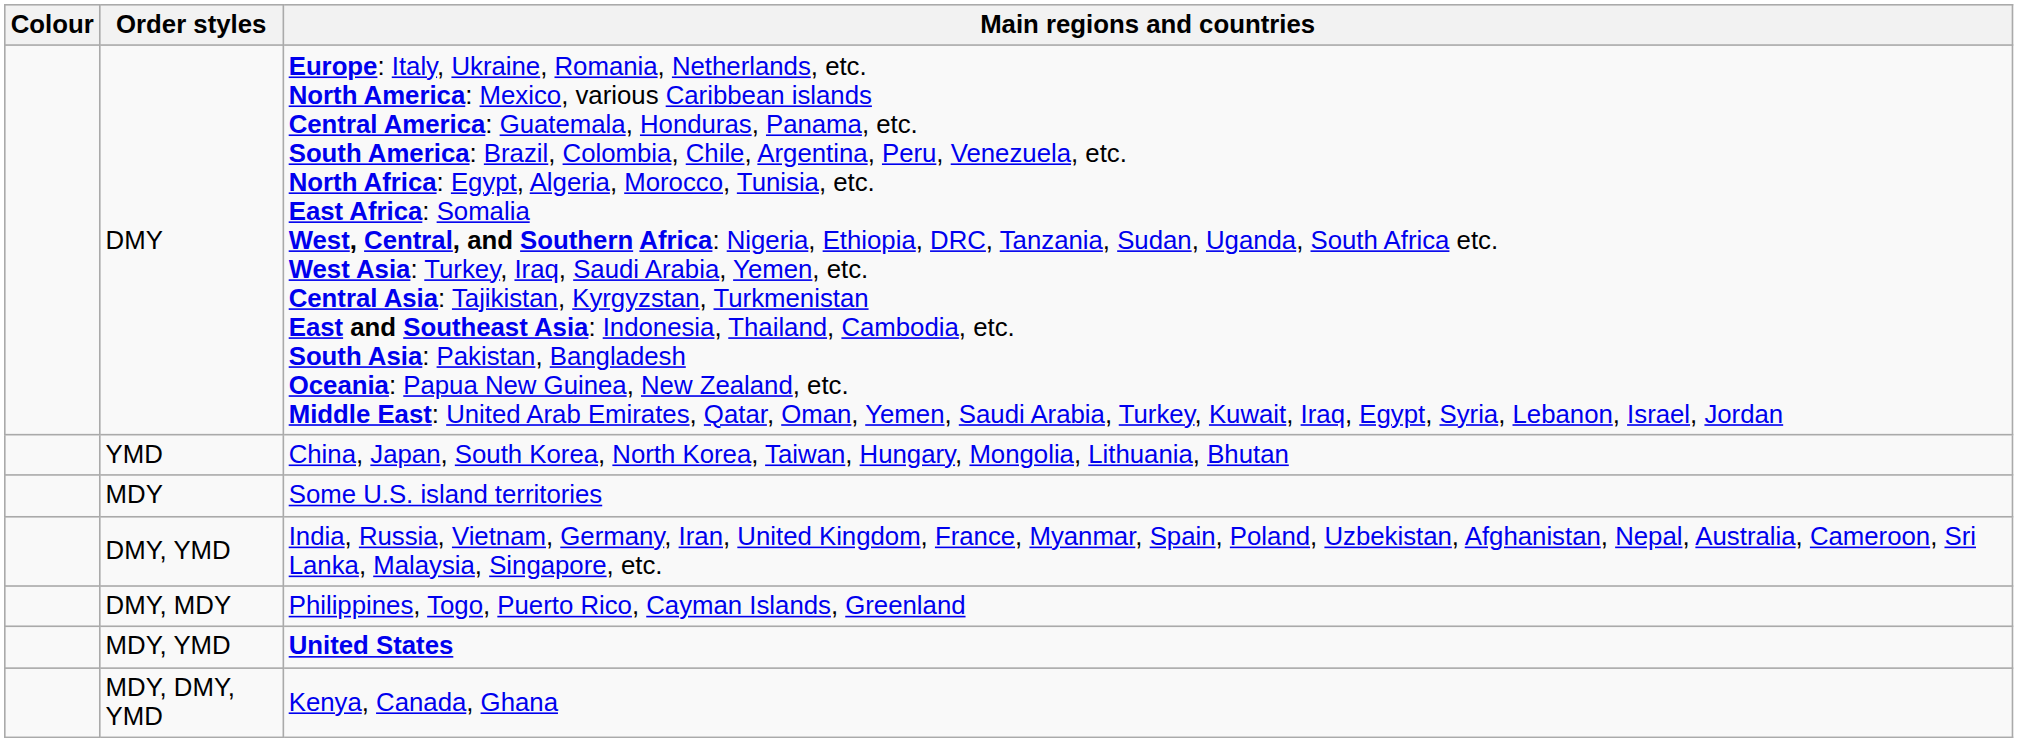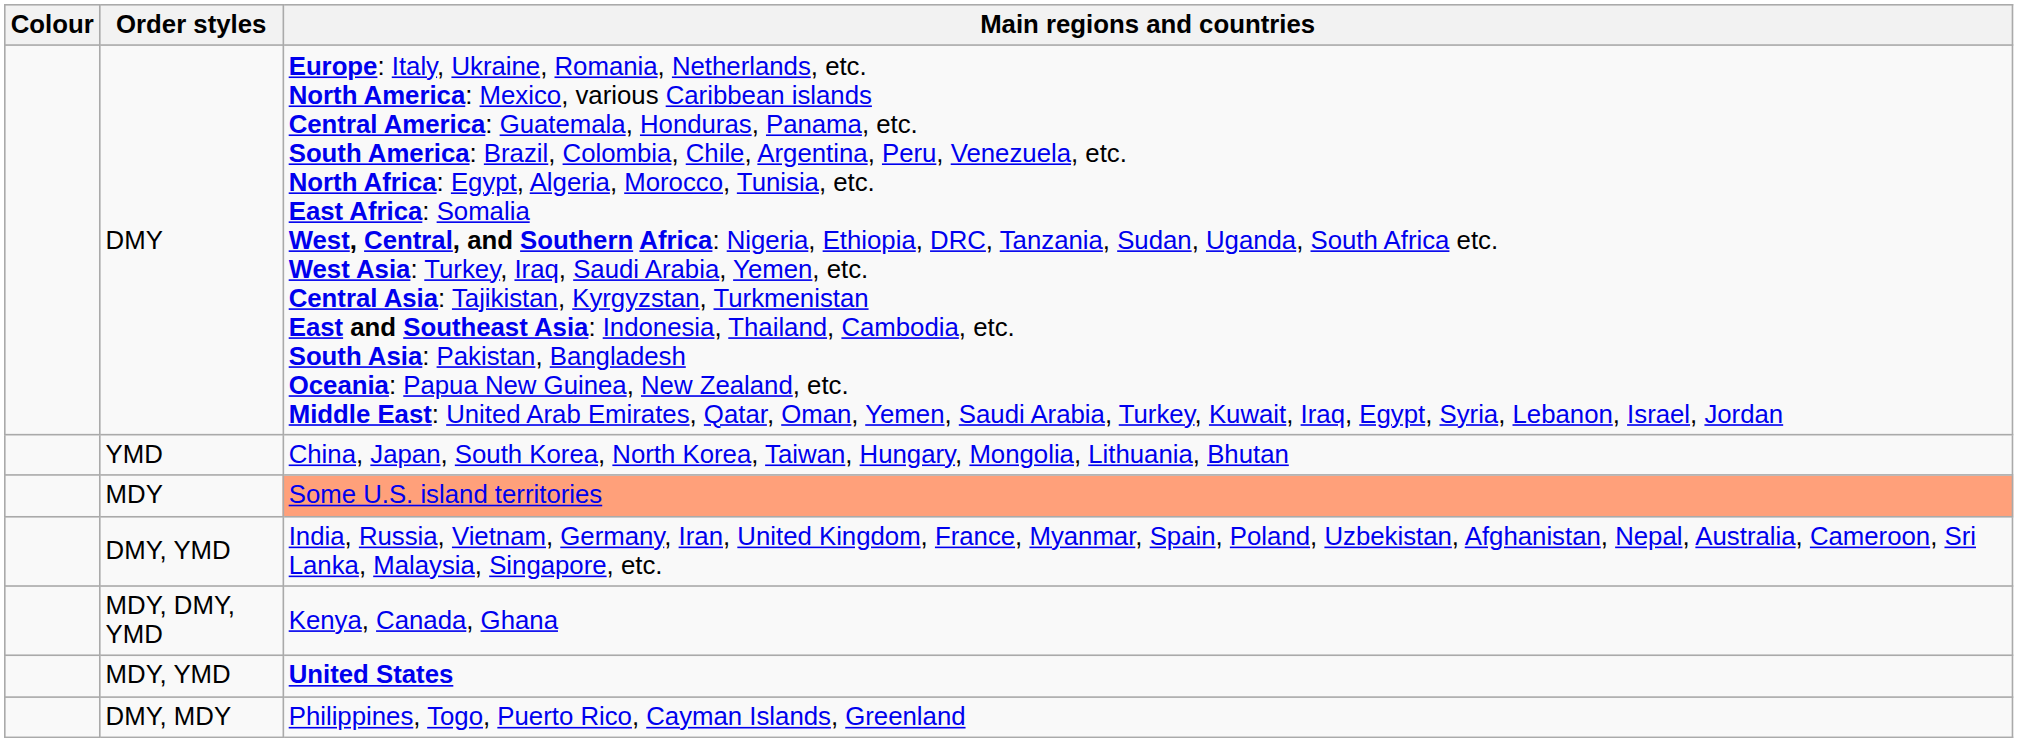MDY | Main regions and countries: no background -> lightsalmon background
rows swapped: DMY, MDY <-> MDY, DMY, YMD
